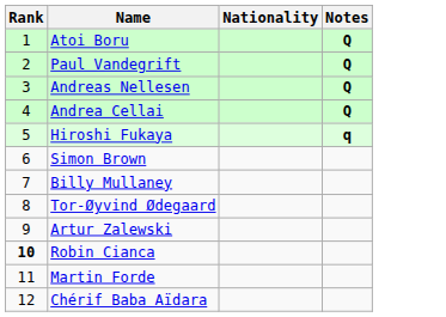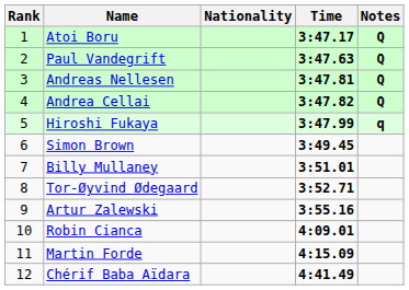+ column: Time | 3:47.17 | 3:47.63 | 3:47.81 | 3:47.82 | 3:47.99 | 3:49.45 | 3:51.01 | 3:52.71 | 3:55.16 | 4:09.01 | 4:15.09 | 4:41.49
Robin Cianca | Rank: bold -> normal
